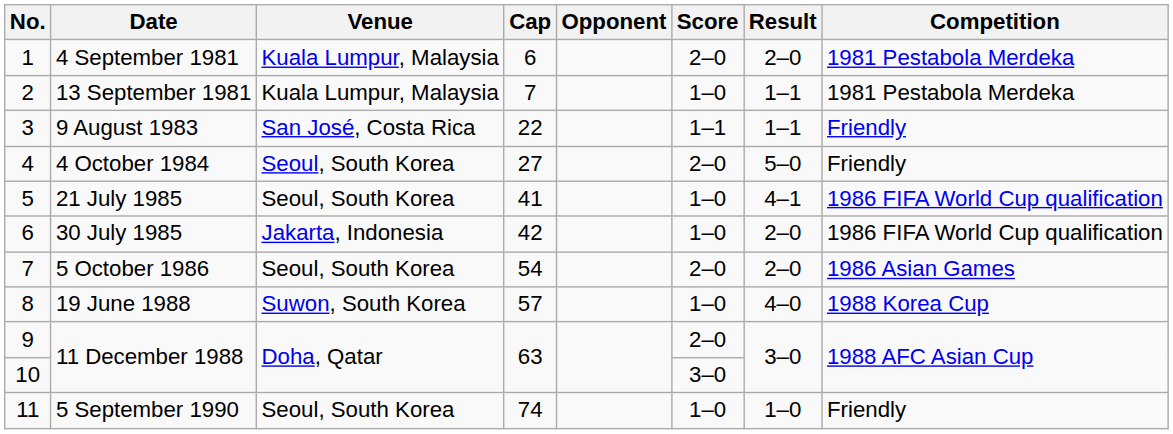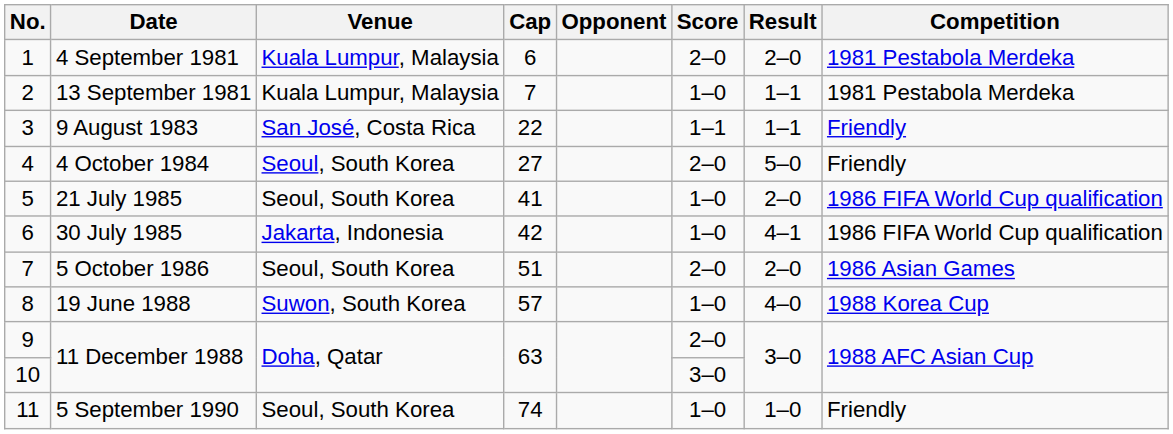21 July 1985 | Result: 4–1 -> 2–0
30 July 1985 | Result: 2–0 -> 4–1
5 October 1986 | Cap: 54 -> 51
